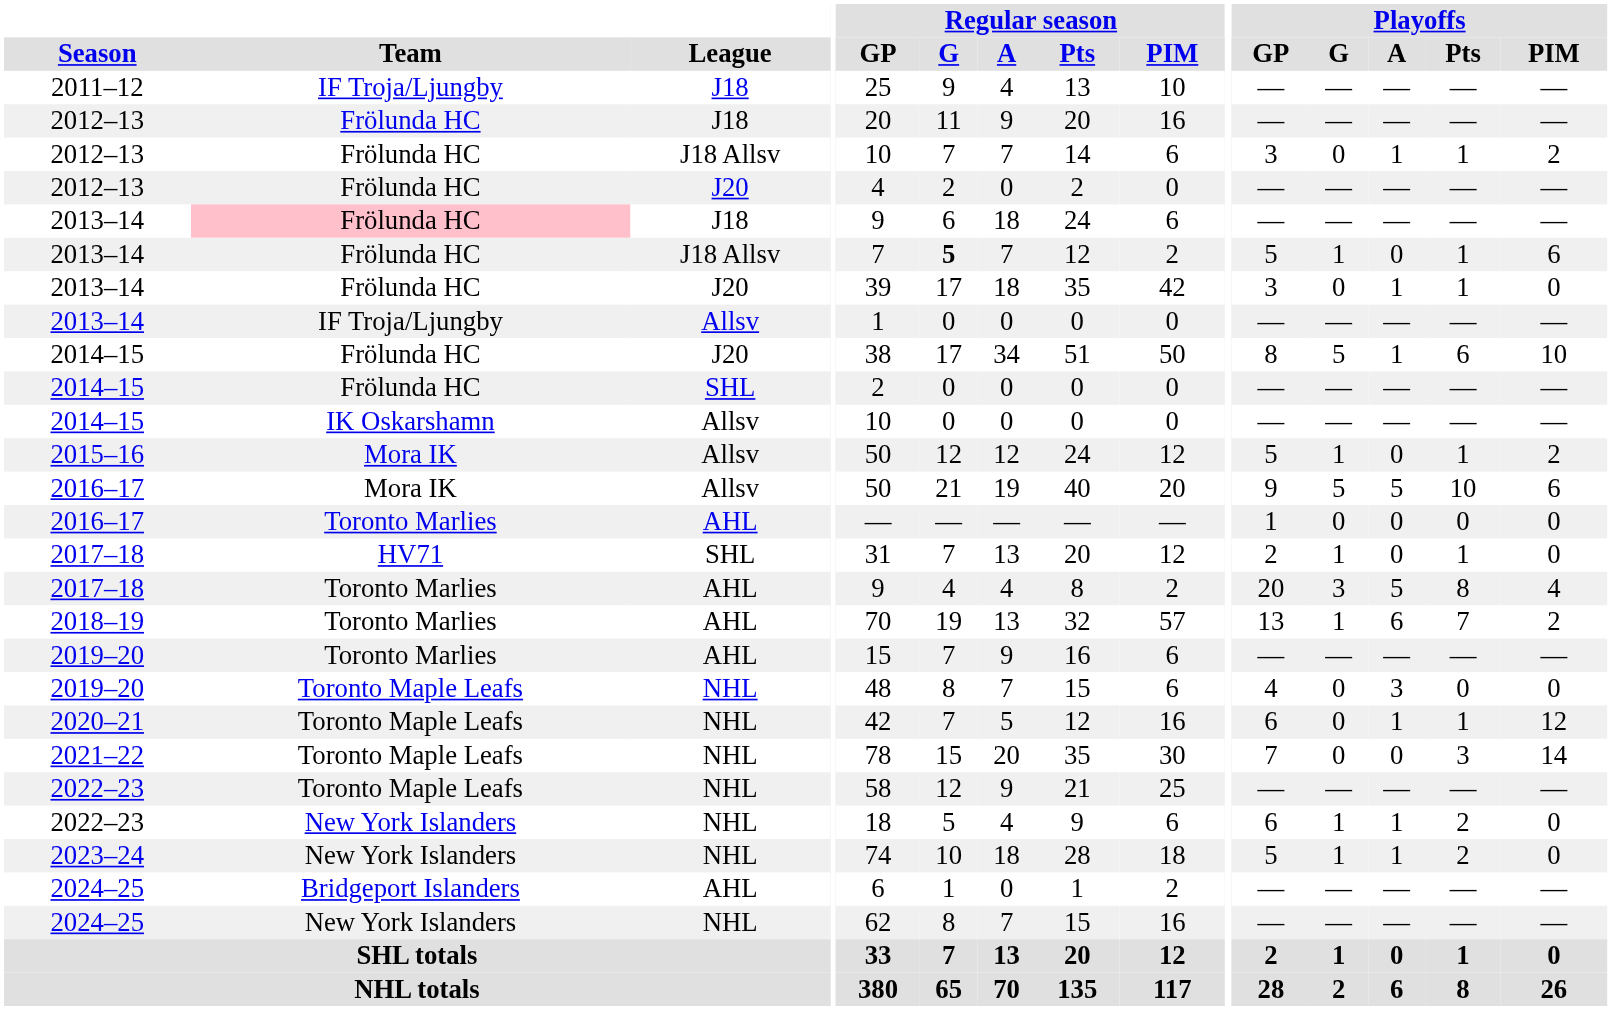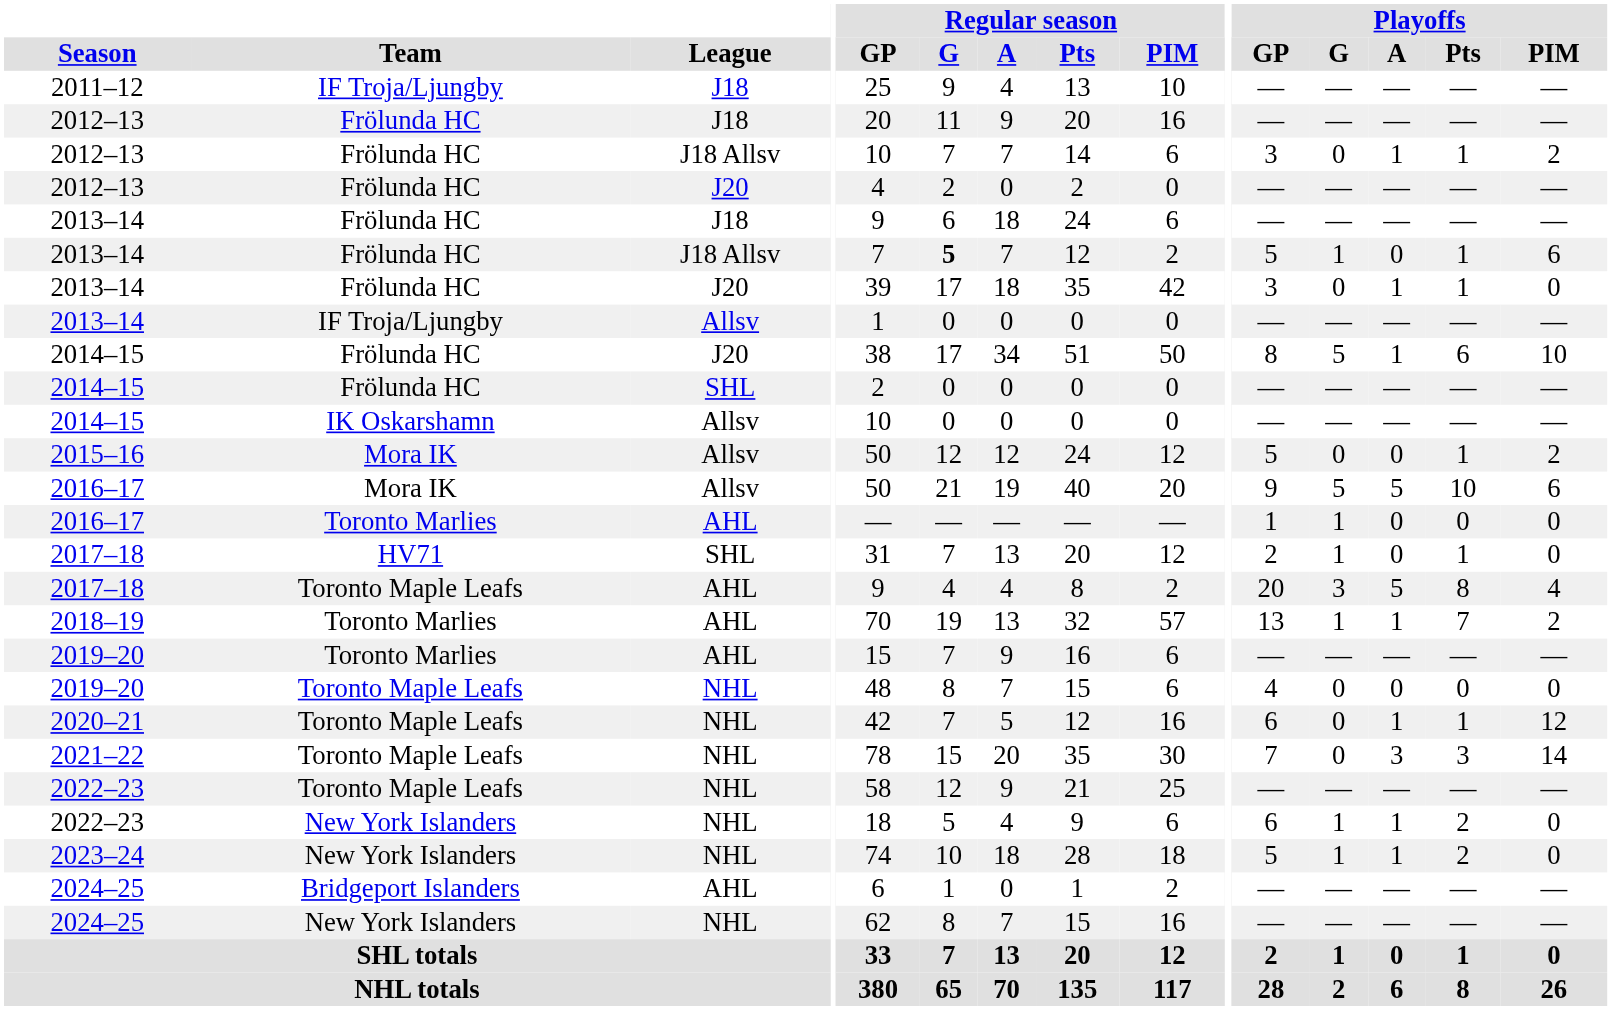2013–14 / J18 | Team: pink background -> no background
2015–16 | Playoffs / G: 1 -> 0
2016–17 / AHL | Playoffs / G: 0 -> 1
2017–18 / AHL | Team: Toronto Marlies -> Toronto Maple Leafs
2018–19 | Playoffs / A: 6 -> 1
2019–20 / NHL | Playoffs / A: 3 -> 0
2021–22 | Playoffs / A: 0 -> 3
